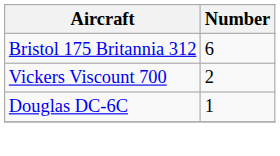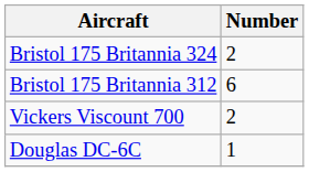+ row: Bristol 175 Britannia 324 | 2
